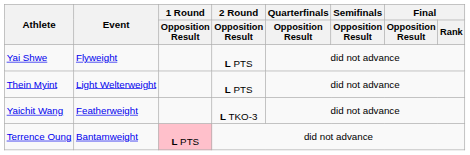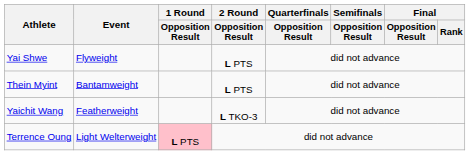Thein Myint | Event: Light Welterweight -> Bantamweight
Terrence Oung | Event: Bantamweight -> Light Welterweight
